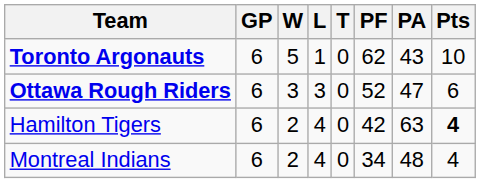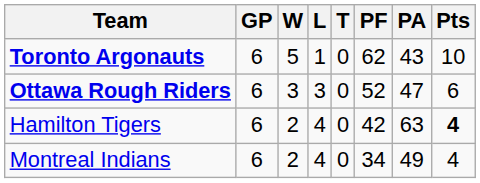Montreal Indians | PA: 48 -> 49
